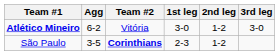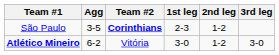rows swapped: São Paulo <-> Atlético Mineiro
